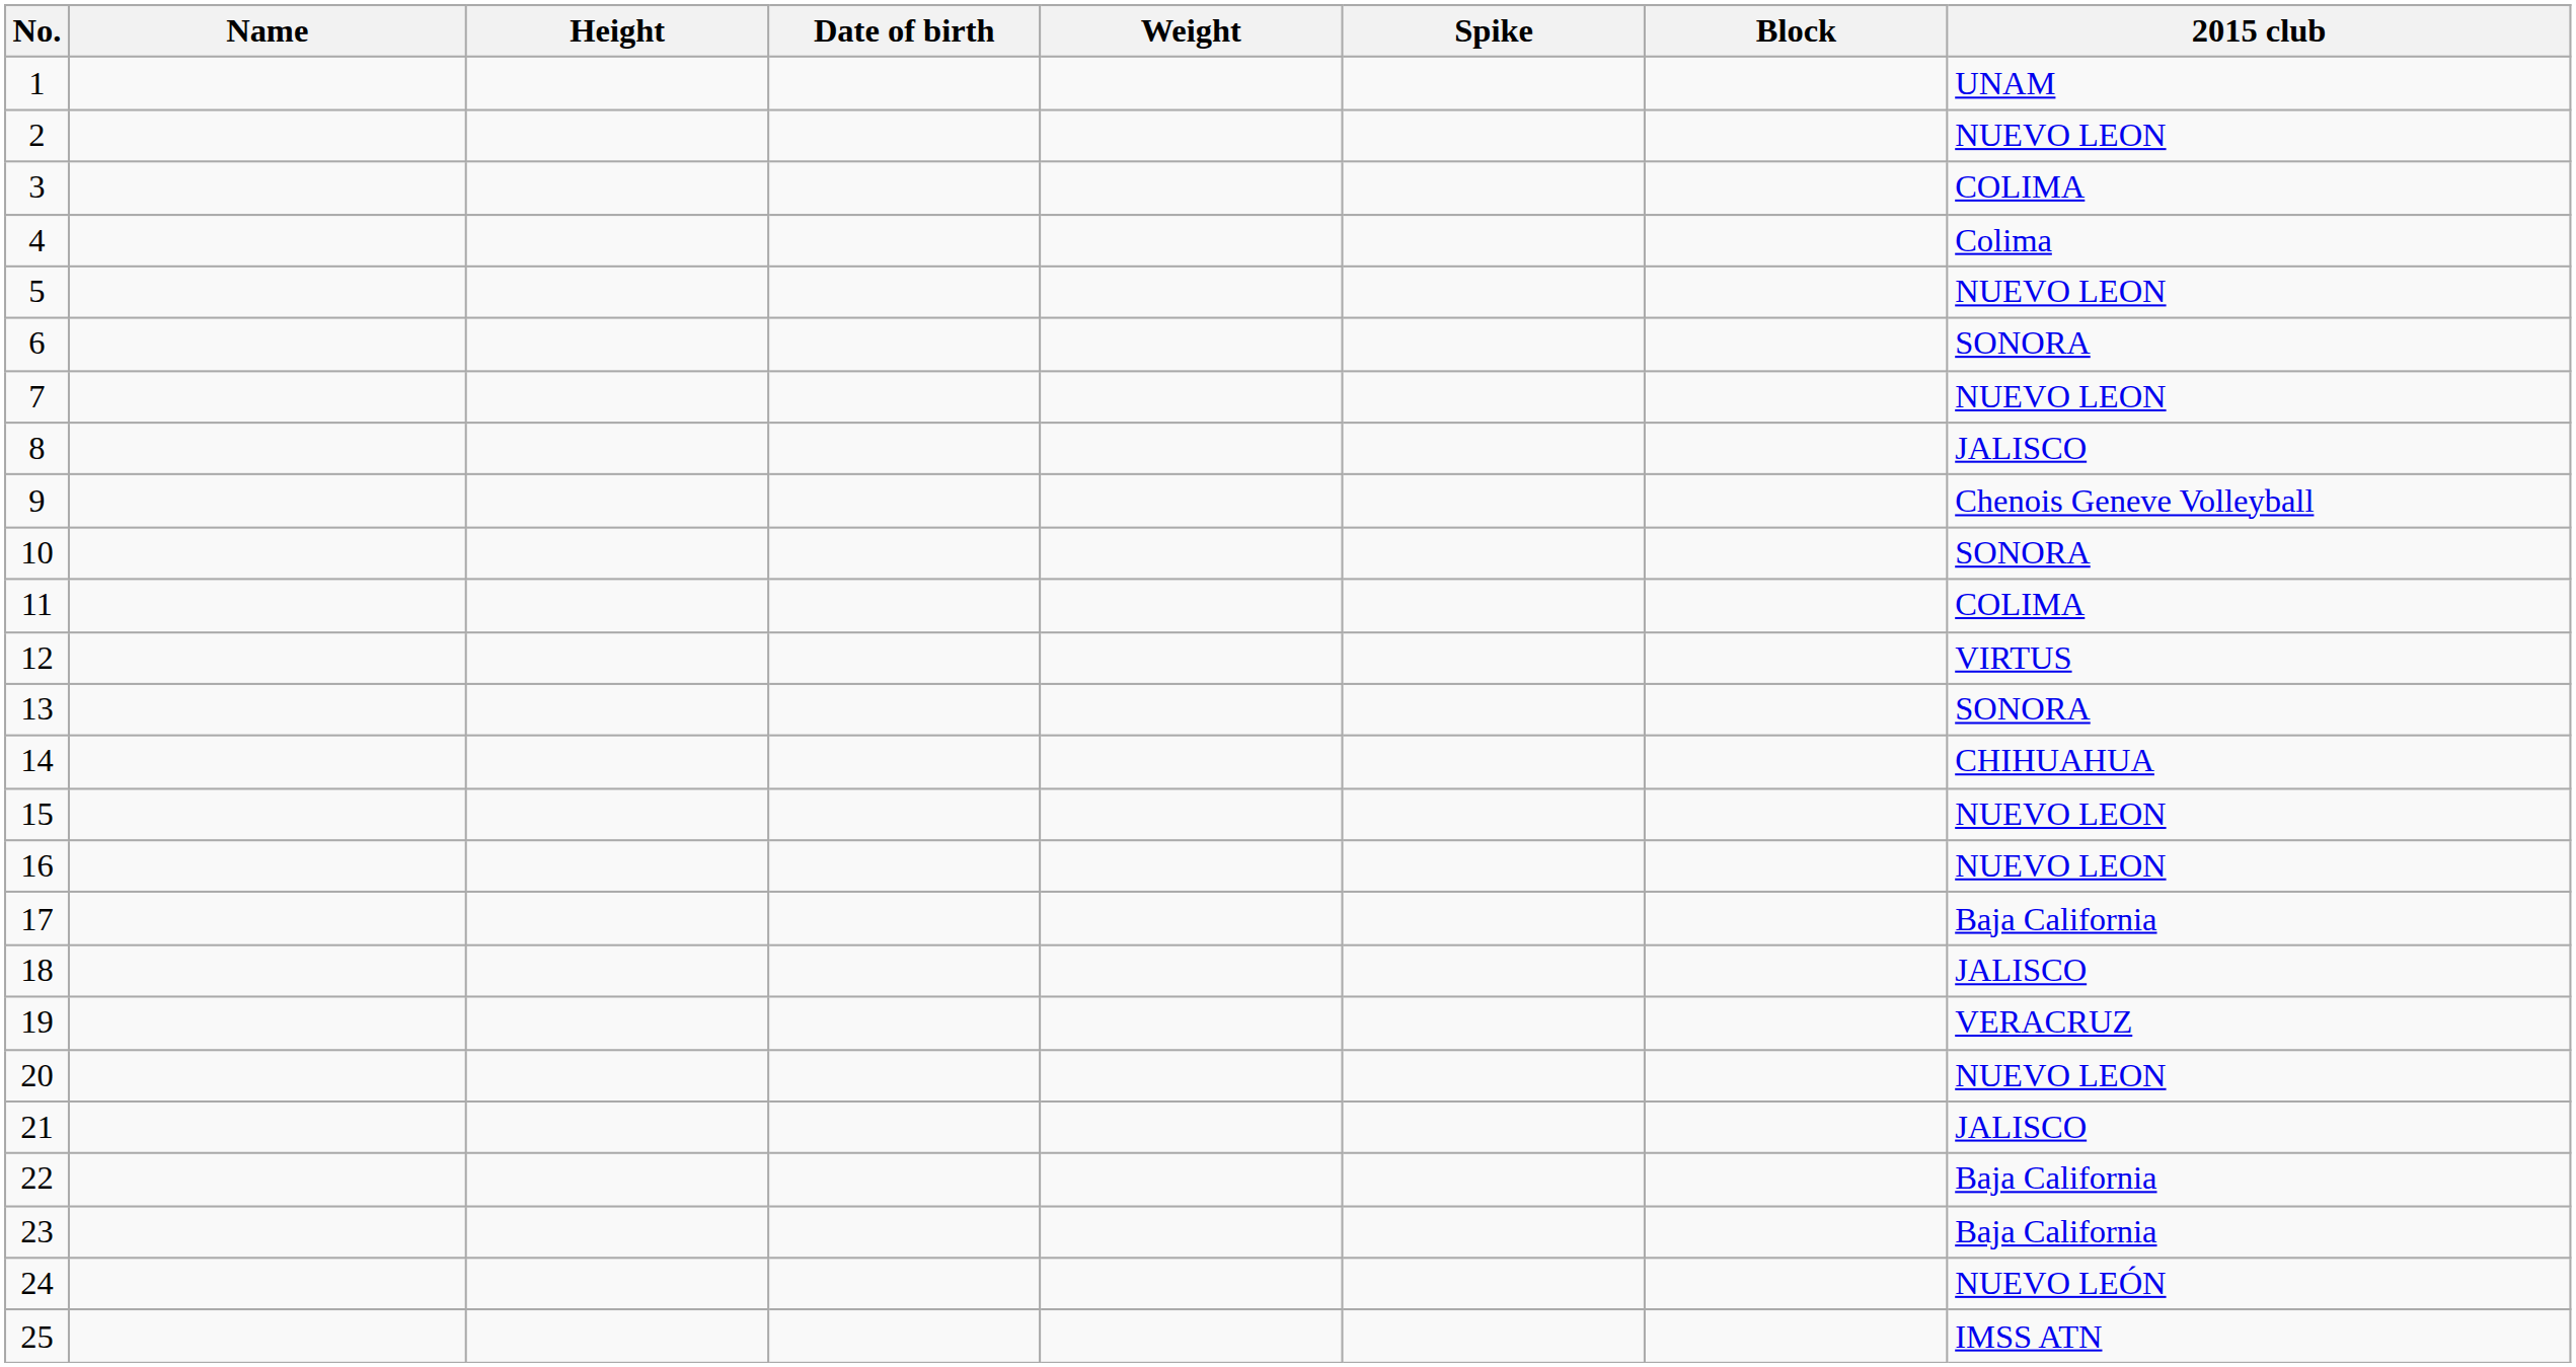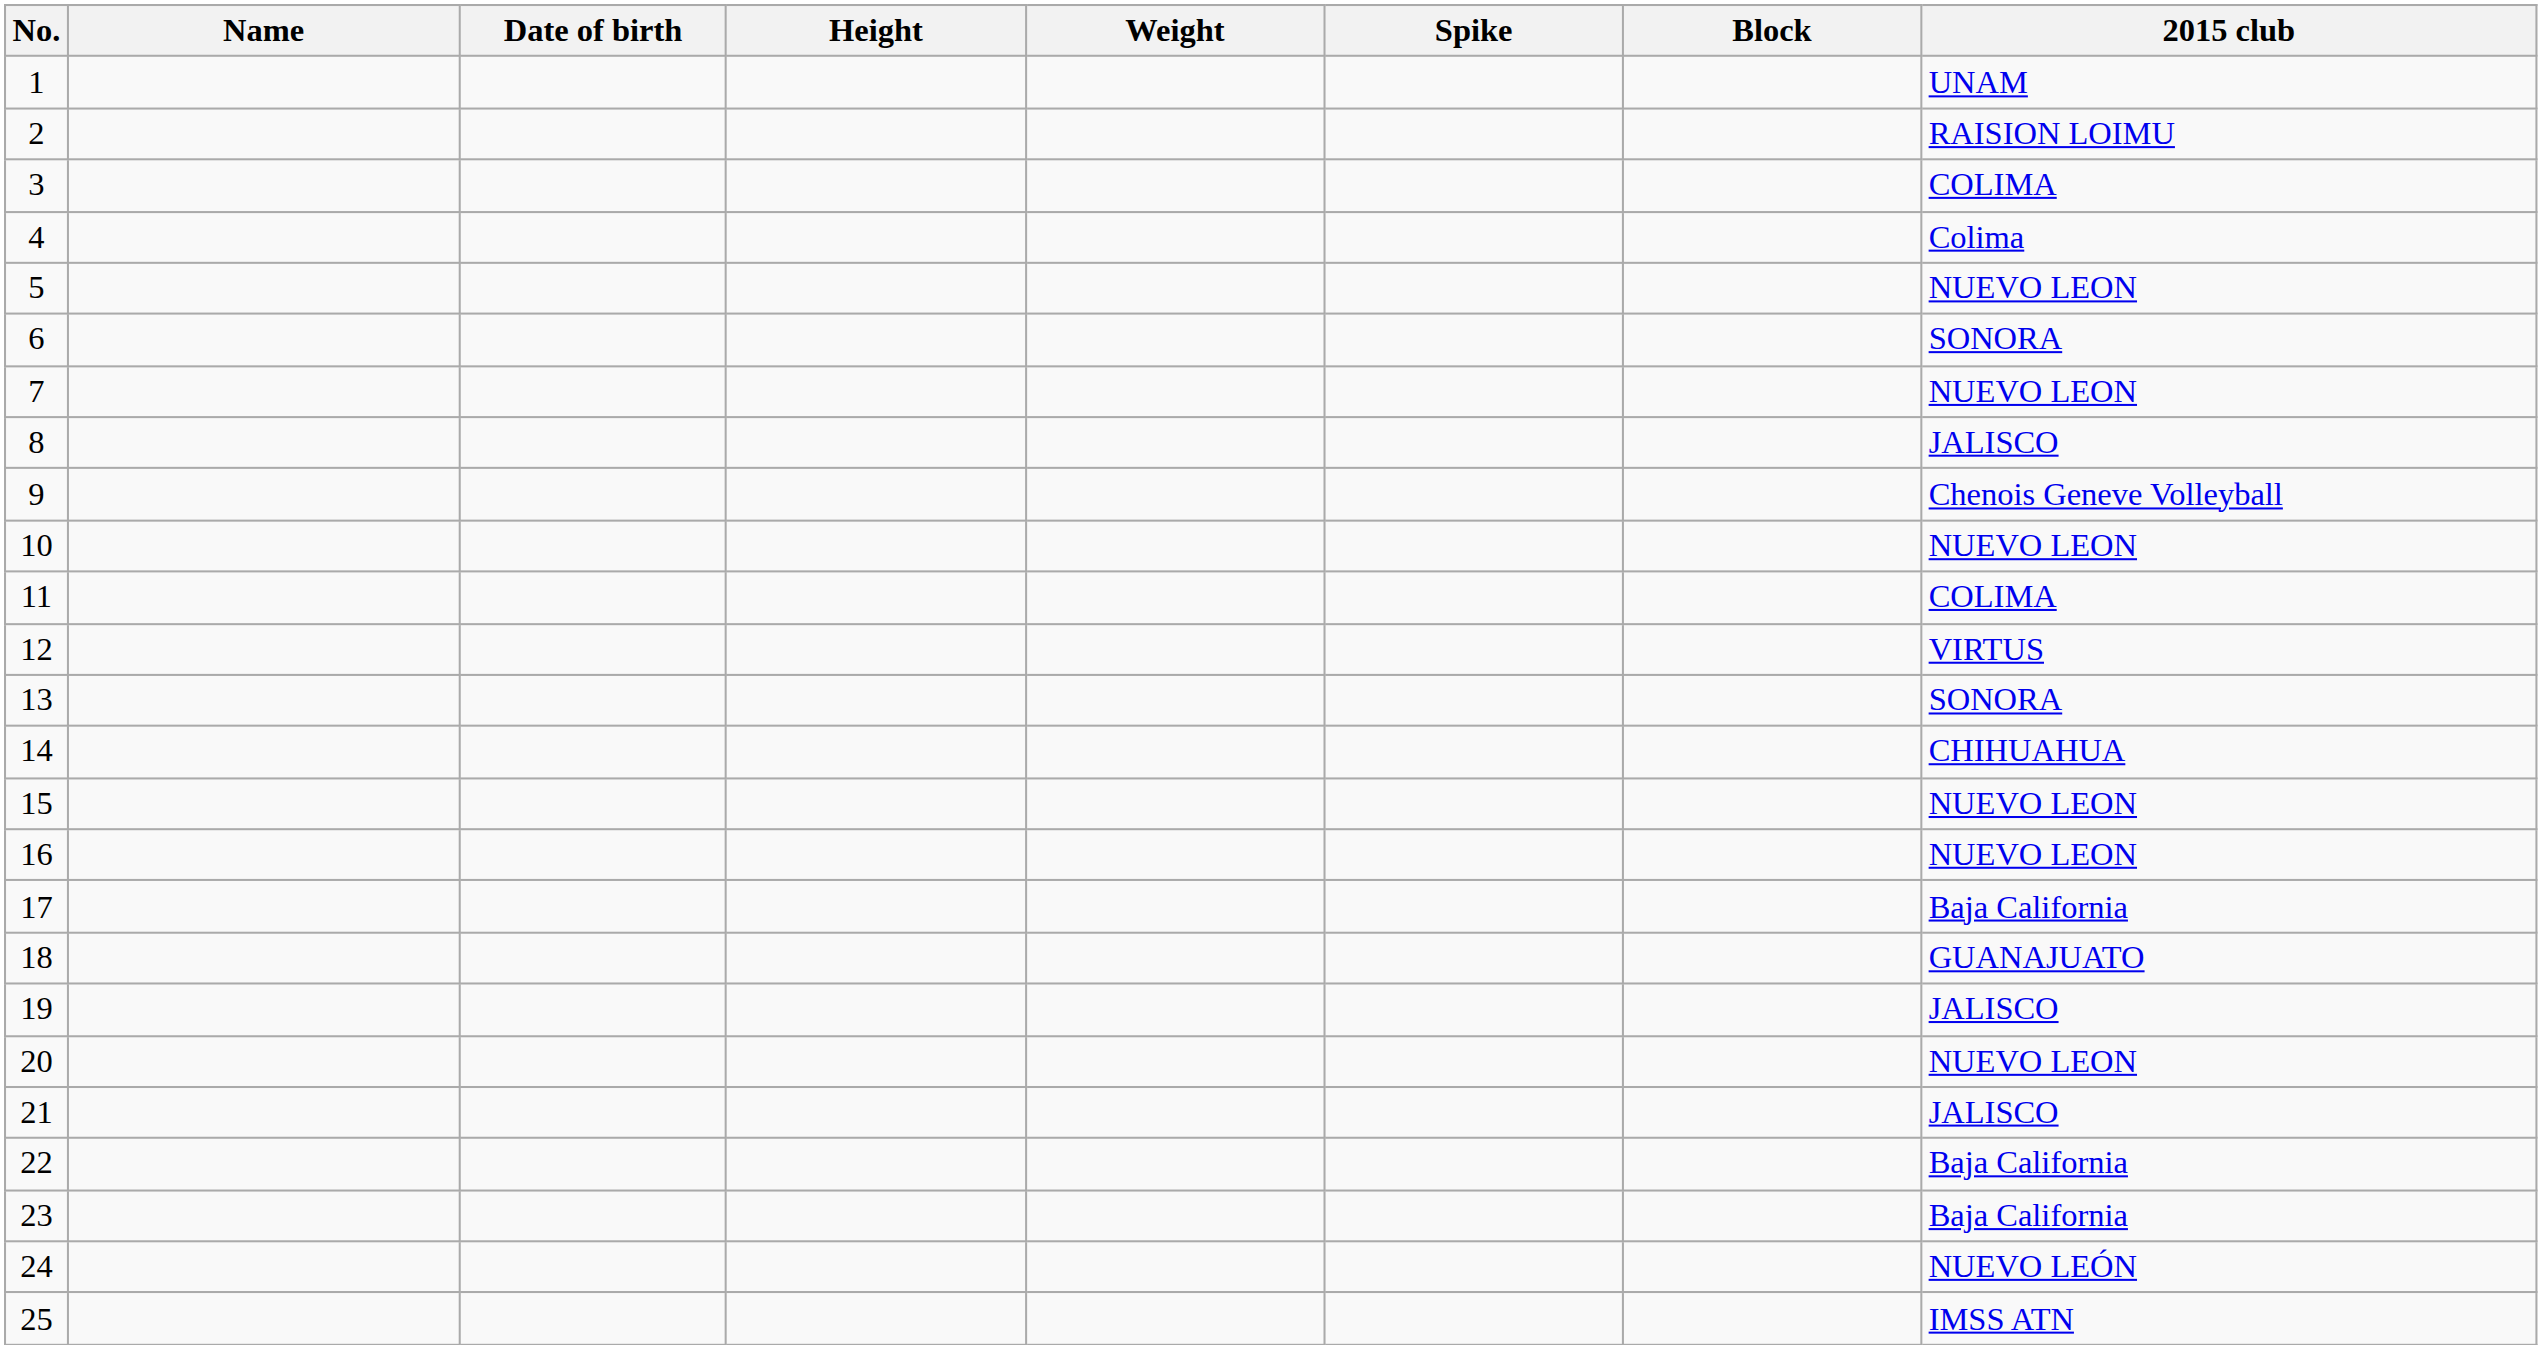columns swapped: Date of birth <-> Height
2 | 2015 club: NUEVO LEON -> RAISION LOIMU
10 | 2015 club: SONORA -> NUEVO LEON
18 | 2015 club: JALISCO -> GUANAJUATO
19 | 2015 club: VERACRUZ -> JALISCO
